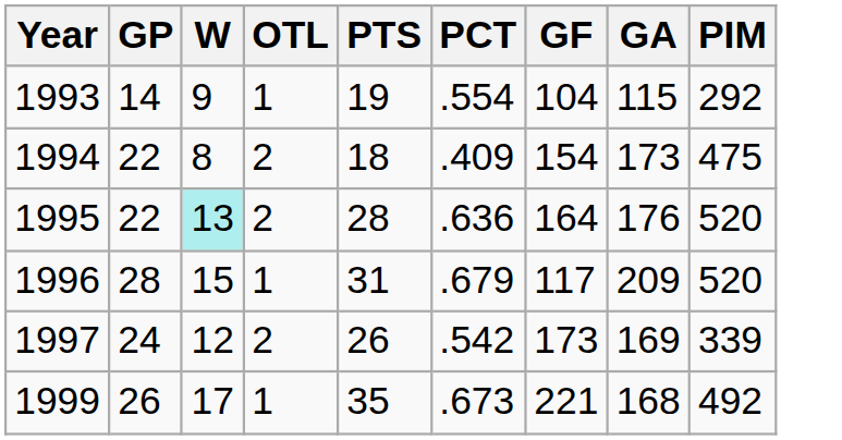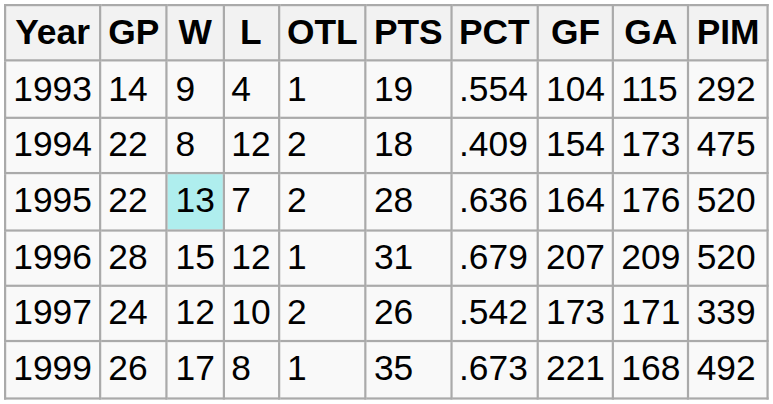+ column: L | 4 | 12 | 7 | 12 | 10 | 8
1996 | GF: 117 -> 207
1997 | GA: 169 -> 171
